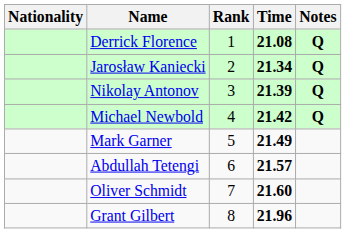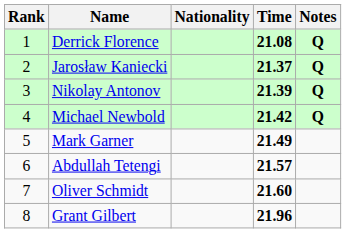columns swapped: Rank <-> Nationality
Jarosław Kaniecki | Time: 21.34 -> 21.37
